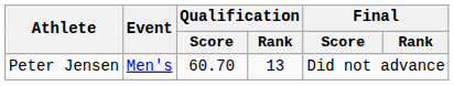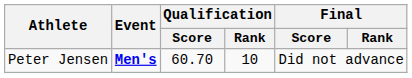Peter Jensen | Event: normal -> bold
Peter Jensen | Qualification / Rank: 13 -> 10
